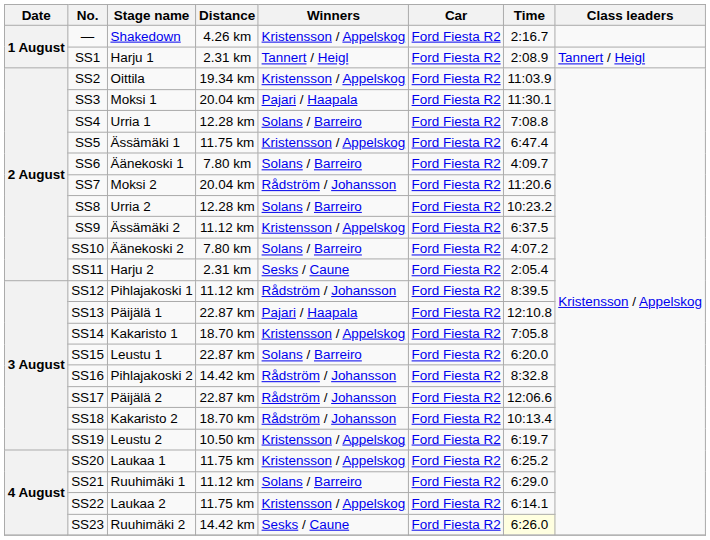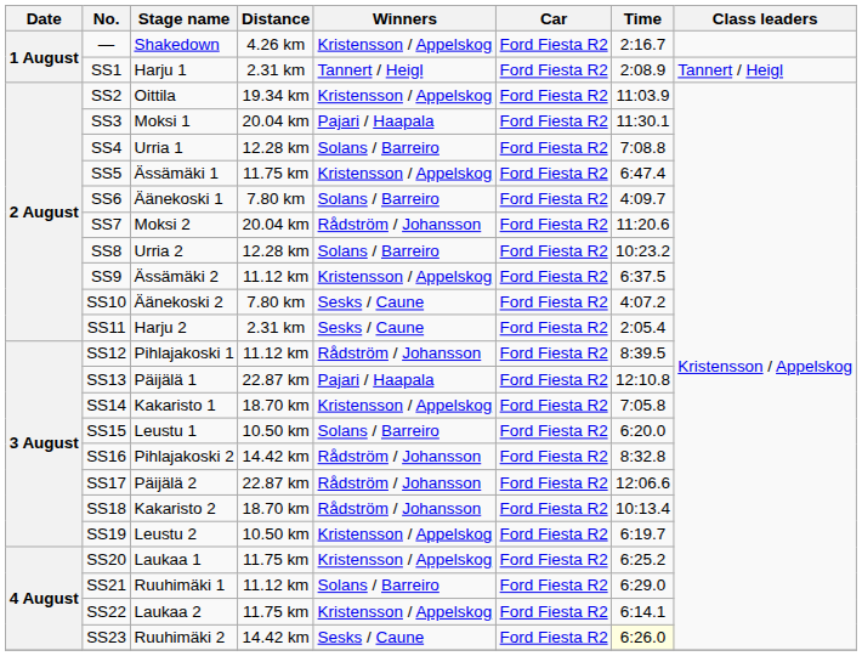SS10 | Winners: Solans / Barreiro -> Sesks / Caune
SS15 | Distance: 22.87 km -> 10.50 km
